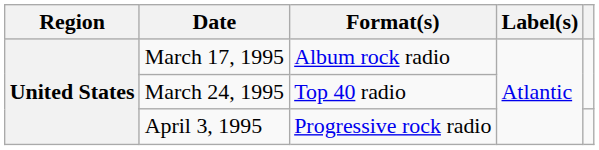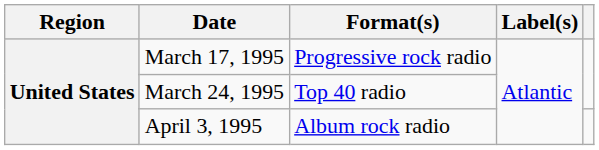March 17, 1995 | Format(s): Album rock radio -> Progressive rock radio
April 3, 1995 | Format(s): Progressive rock radio -> Album rock radio
